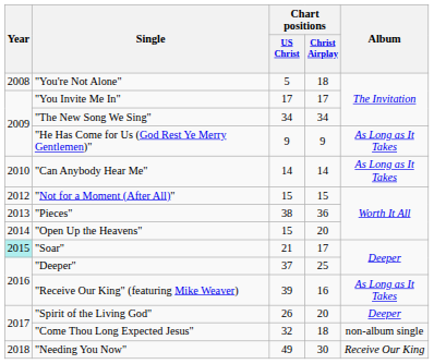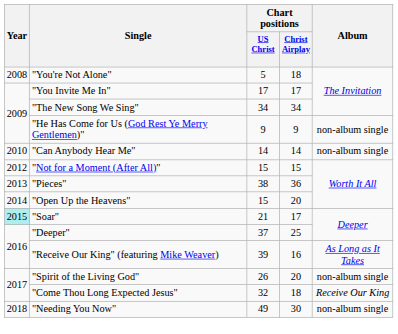"He Has Come for Us (God Rest Ye Merry Gentlemen)" | Album: As Long as It Takes -> non-album single
"Can Anybody Hear Me" | Album: As Long as It Takes -> non-album single
"Spirit of the Living God" | Album: Deeper -> non-album single
"Come Thou Long Expected Jesus" | Album: non-album single -> Receive Our King
"Needing You Now" | Album: Receive Our King -> non-album single
